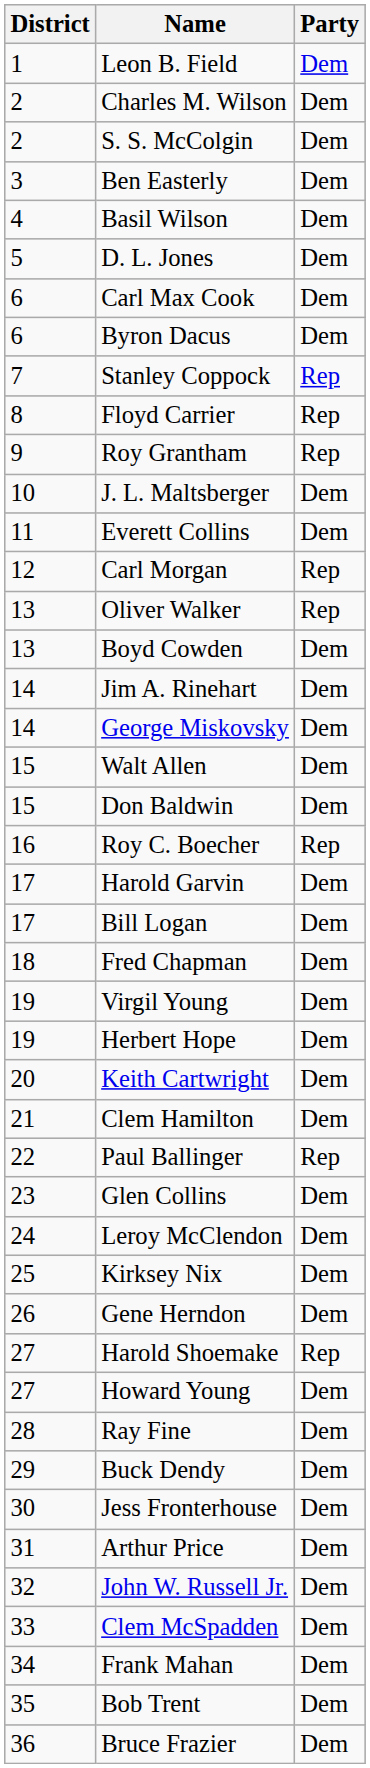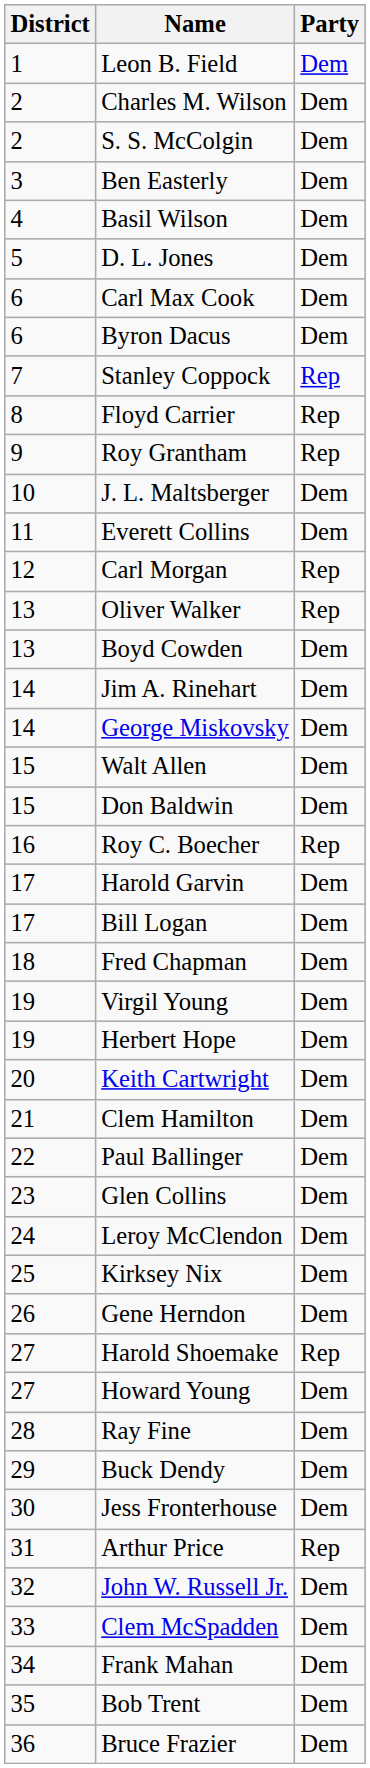Paul Ballinger | Party: Rep -> Dem
Arthur Price | Party: Dem -> Rep
